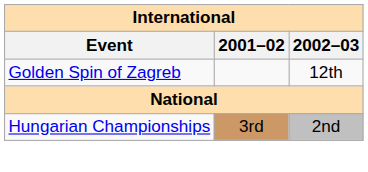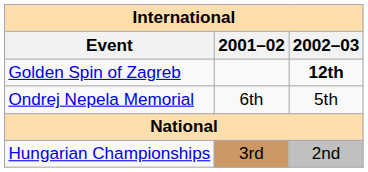Golden Spin of Zagreb | 2002–03: normal -> bold
+ row: Ondrej Nepela Memorial | 6th | 5th
